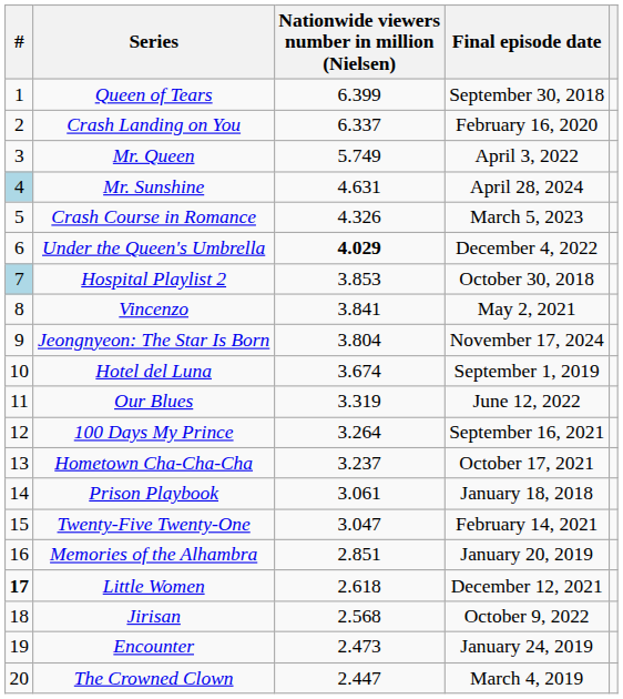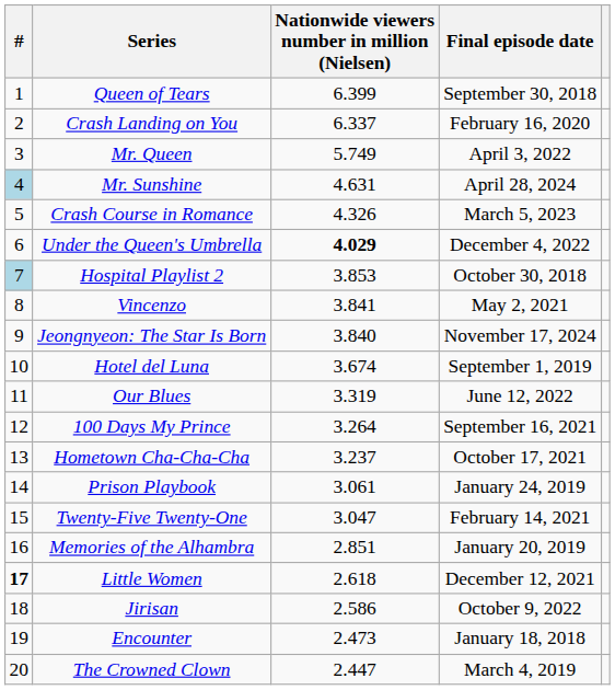Jeongnyeon: The Star Is Born | Nationwide viewers number in million (Nielsen): 3.804 -> 3.840
Prison Playbook | Final episode date: January 18, 2018 -> January 24, 2019
Jirisan | Nationwide viewers number in million (Nielsen): 2.568 -> 2.586
Encounter | Final episode date: January 24, 2019 -> January 18, 2018
